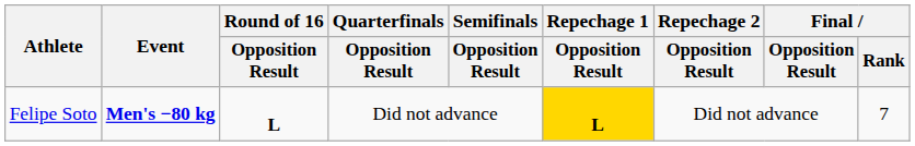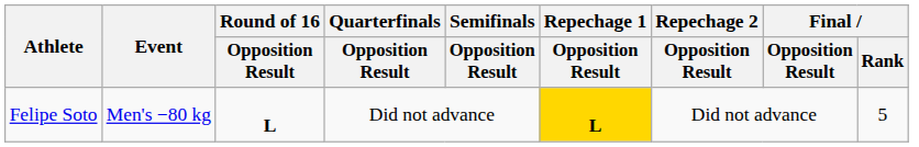Felipe Soto | Event: bold -> normal
Felipe Soto | Final / Rank: 7 -> 5
